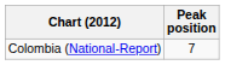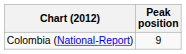Colombia (National-Report) | Peak position: 7 -> 9
